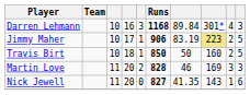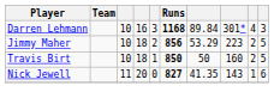Jimmy Maher | column 4: 17 -> 18
Jimmy Maher | column 5: 1 -> 2
Jimmy Maher | Runs: 906 -> 856
Jimmy Maher | column 7: 83.19 -> 53.29
Jimmy Maher | column 8: khaki background -> no background
- row: Martin Love | 11 | 20 | 2 | 828 | 46 | 169 | 3 | 3
